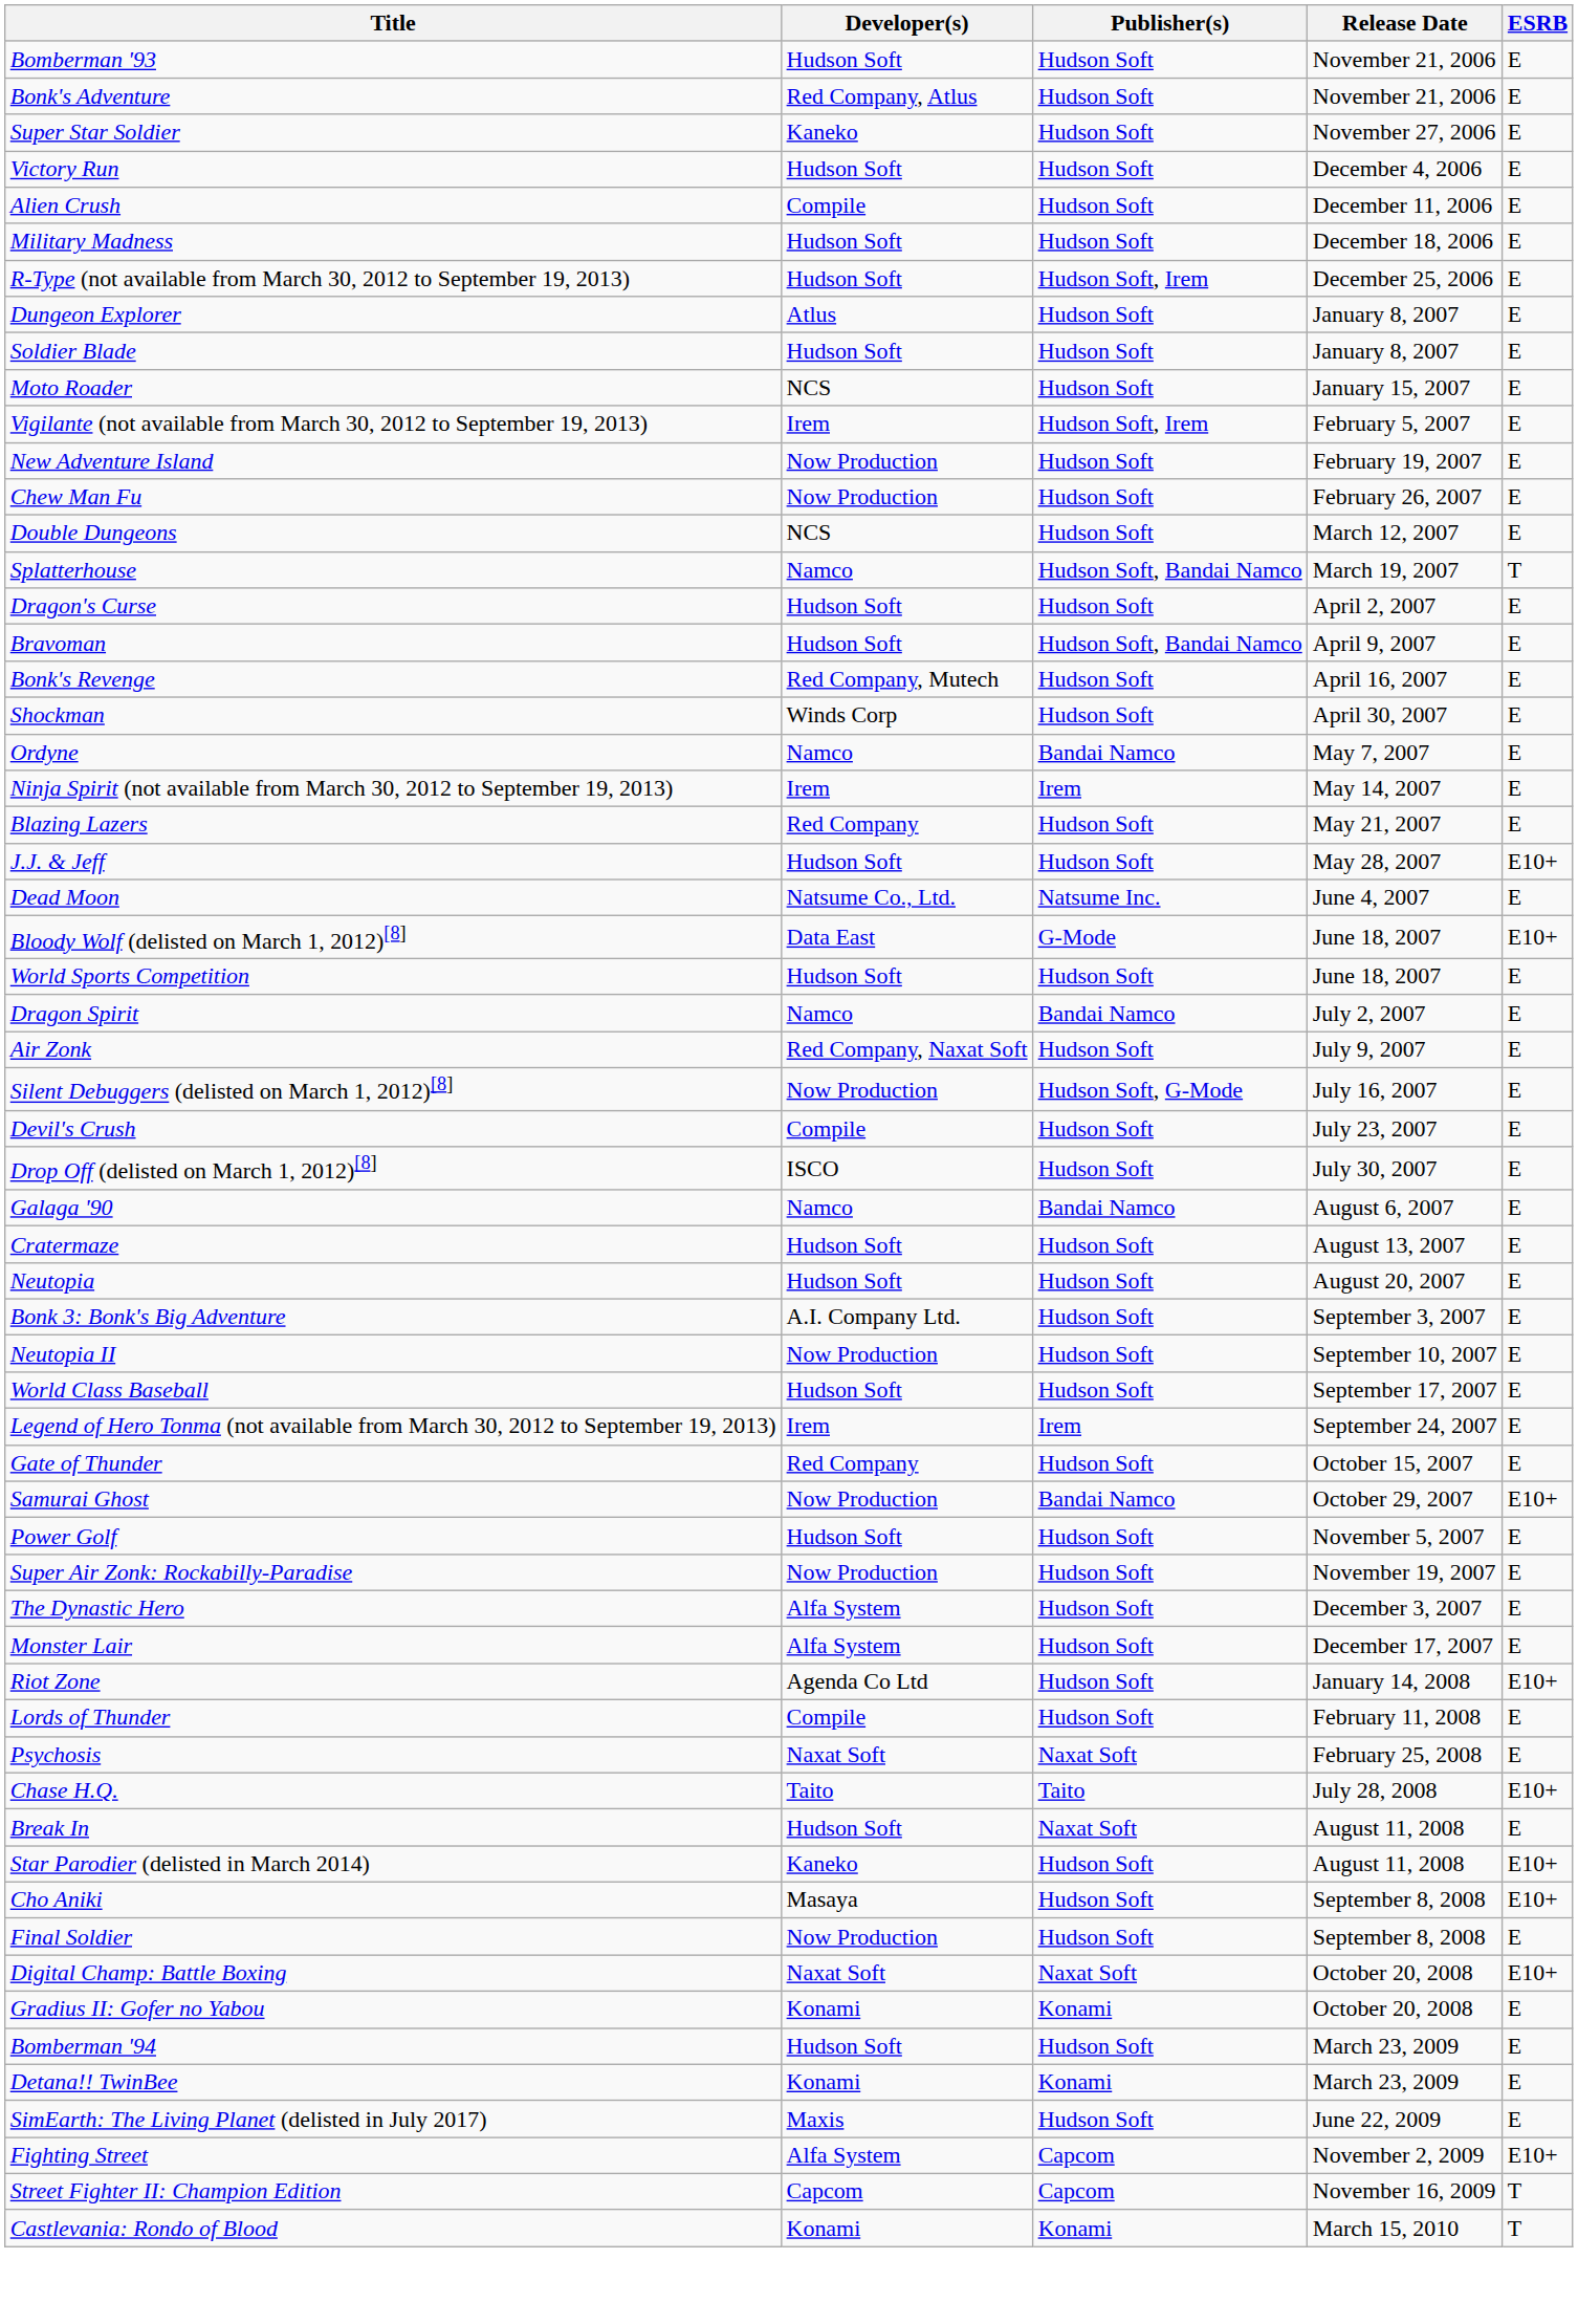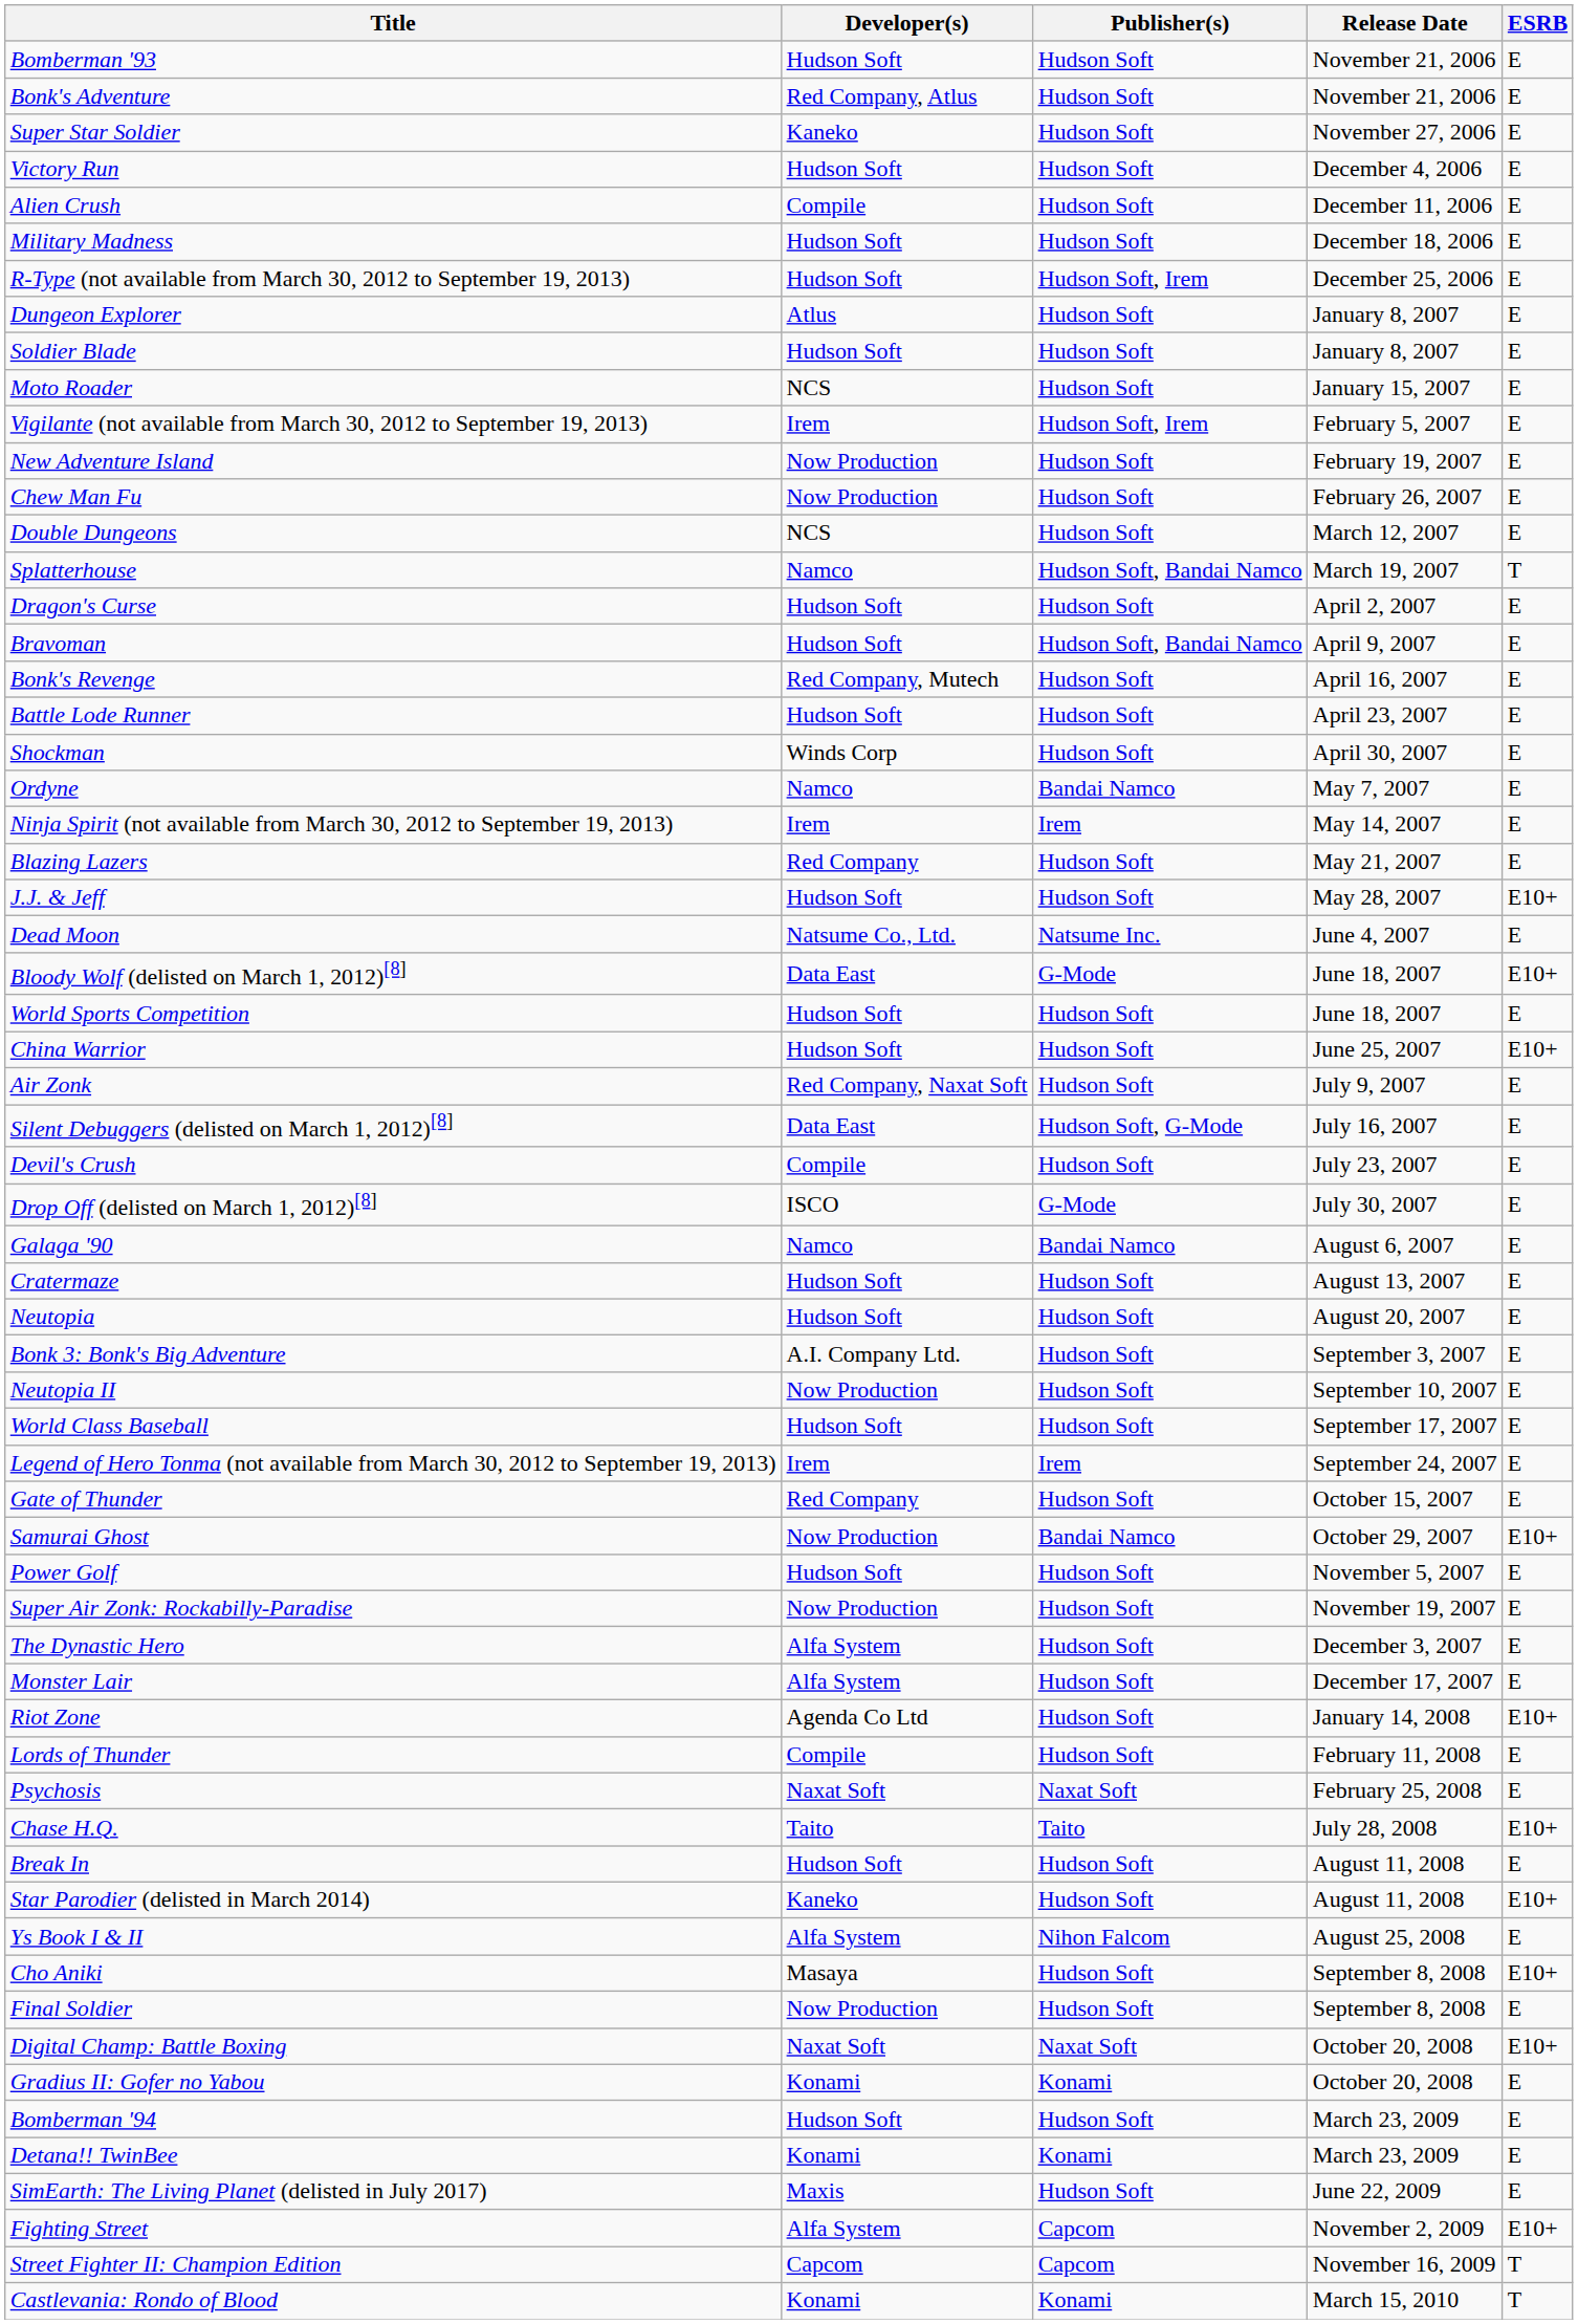+ row: Battle Lode Runner | Hudson Soft | Hudson Soft | April 23, 2007 | E
+ row: China Warrior | Hudson Soft | Hudson Soft | June 25, 2007 | E10+
- row: Dragon Spirit | Namco | Bandai Namco | July 2, 2007 | E
Silent Debuggers (delisted on March 1, 2012)[8] | Developer(s): Now Production -> Data East
Drop Off (delisted on March 1, 2012)[8] | Publisher(s): Hudson Soft -> G-Mode
Break In | Publisher(s): Naxat Soft -> Hudson Soft
+ row: Ys Book I & II | Alfa System | Nihon Falcom | August 25, 2008 | E
